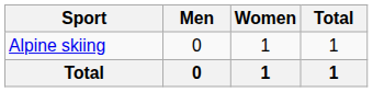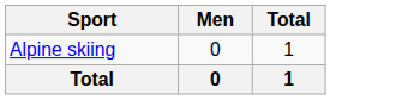- column: Women | 1 | 1
